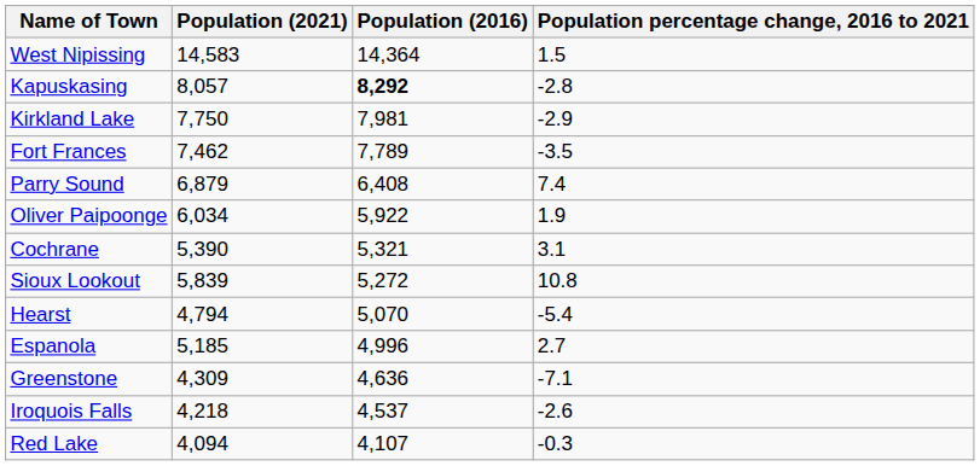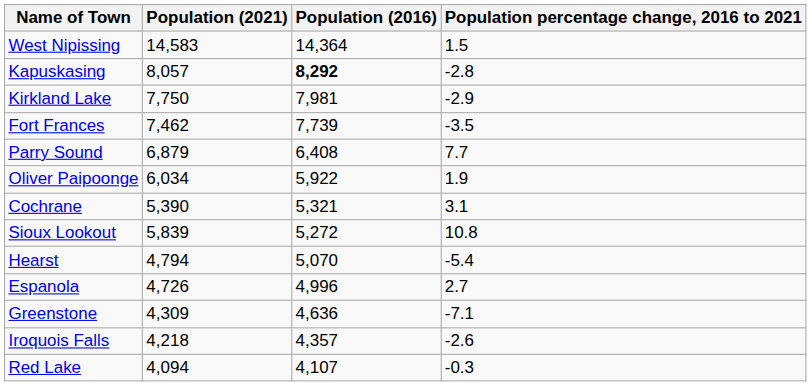Fort Frances | Population (2016): 7,789 -> 7,739
Parry Sound | Population percentage change, 2016 to 2021: 7.4 -> 7.7
Espanola | Population (2021): 5,185 -> 4,726
Iroquois Falls | Population (2016): 4,537 -> 4,357
